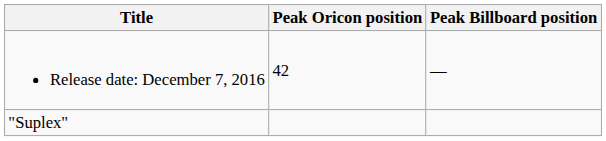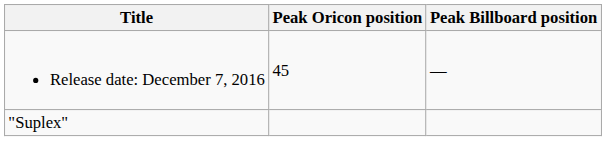Release date: December 7, 2016 | Peak Oricon position: 42 -> 45
